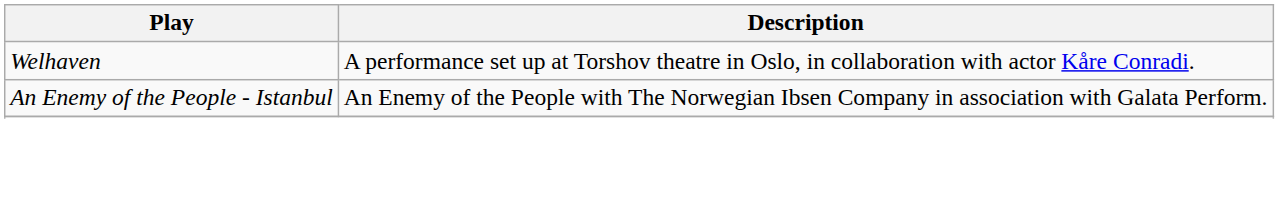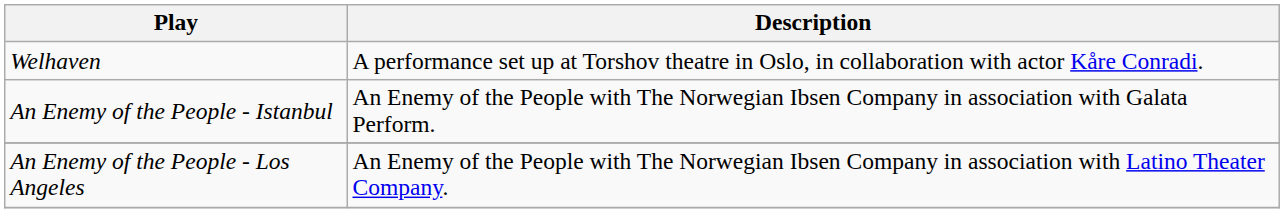+ row: An Enemy of the People - Los Angeles | An Enemy of the People with The Norwegian Ibsen Company in association with Latino Theater Company.
